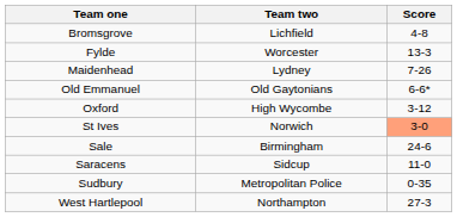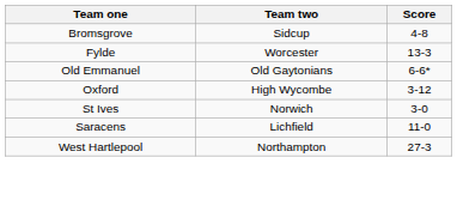Bromsgrove | Team two: Lichfield -> Sidcup
- row: Maidenhead | Lydney | 7-26
St Ives | Score: lightsalmon background -> no background
- row: Sale | Birmingham | 24-6
Saracens | Team two: Sidcup -> Lichfield
- row: Sudbury | Metropolitan Police | 0-35
